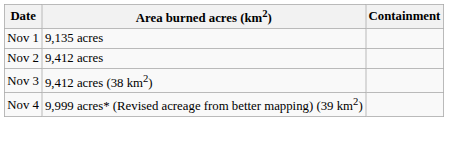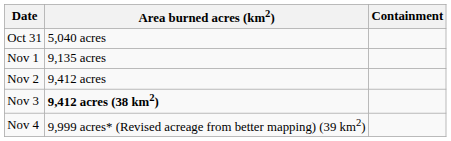+ row: Oct 31 | 5,040 acres
Nov 3 | Area burned acres (km2): normal -> bold
